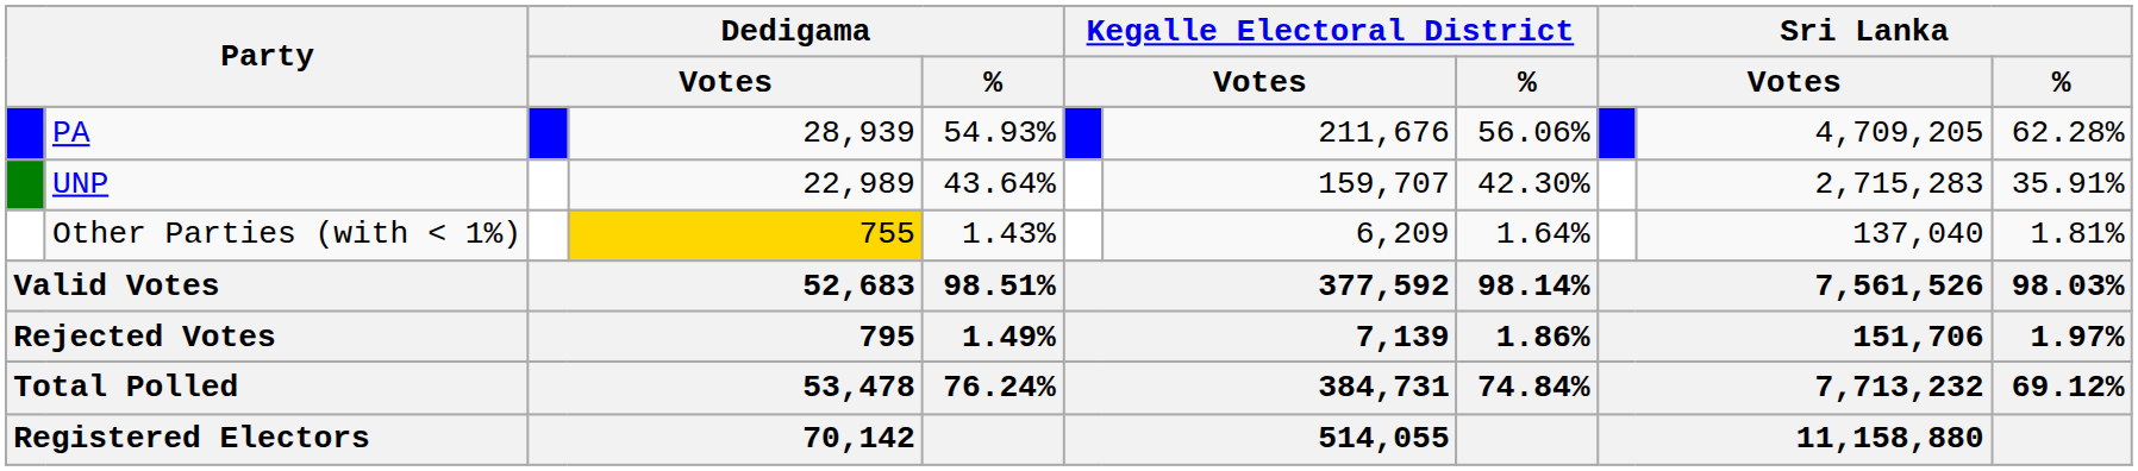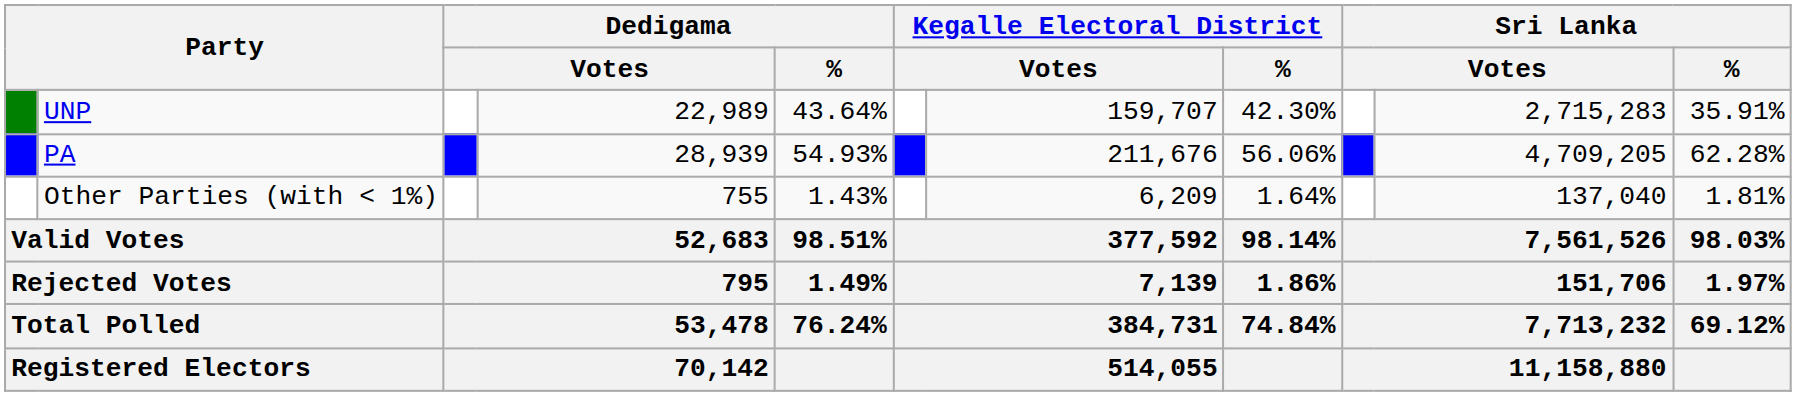rows swapped: PA <-> UNP
Other Parties (with < 1%) | column 4: gold background -> no background
